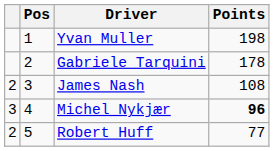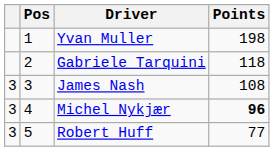Gabriele Tarquini | Points: 178 -> 118
James Nash | column 1: 2 -> 3
Robert Huff | column 1: 2 -> 3
